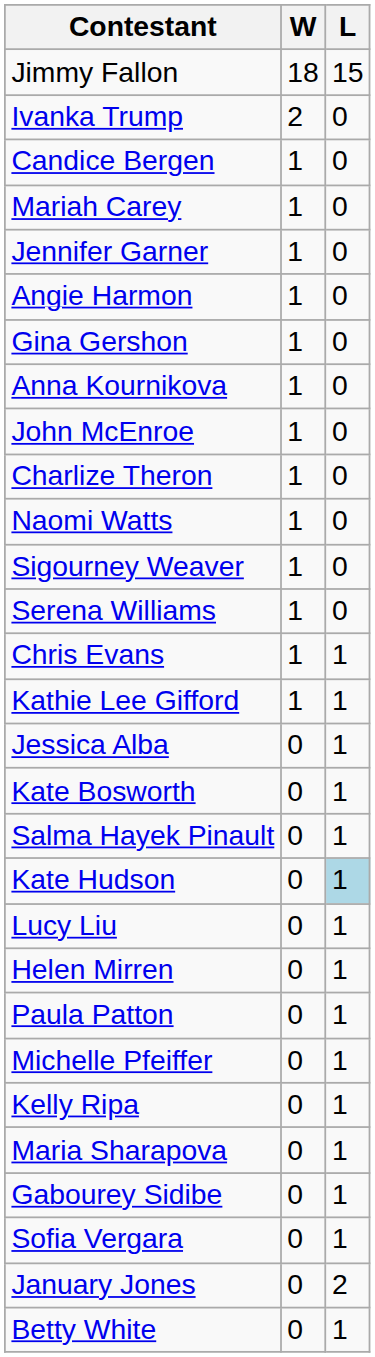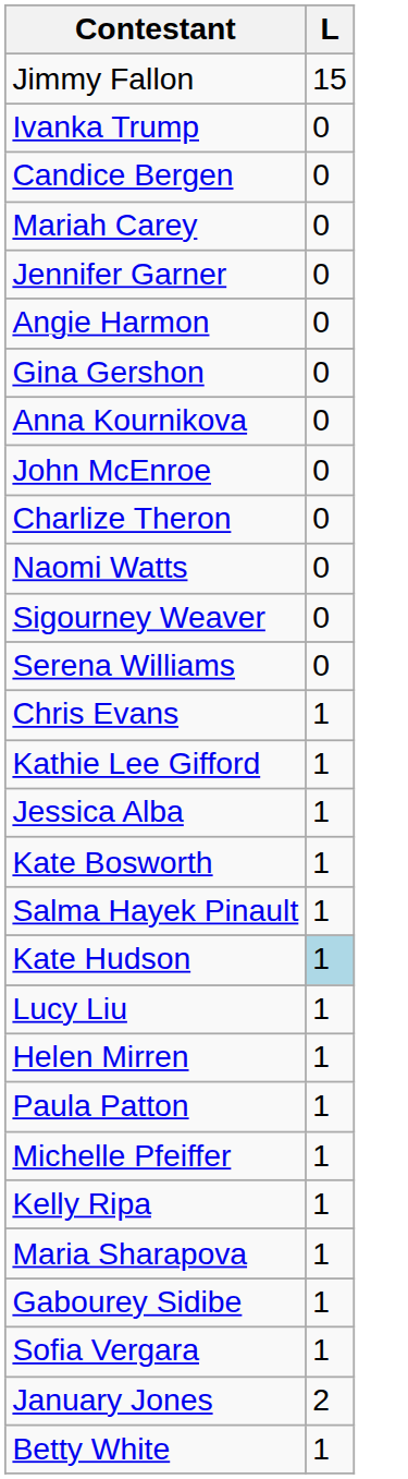- column: W | 18 | 2 | 1 | 1 | 1 | 1 | 1 | 1 | 1 | 1 | 1 | 1 | 1 | 1 | 1 | 0 | 0 | 0 | 0 | 0 | 0 | 0 | 0 | 0 | 0 | 0 | 0 | 0 | 0
